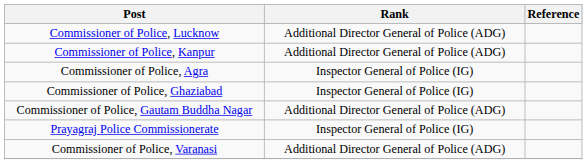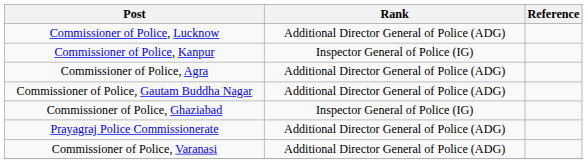Commissioner of Police, Kanpur | Rank: Additional Director General of Police (ADG) -> Inspector General of Police (IG)
Commissioner of Police, Agra | Rank: Inspector General of Police (IG) -> Additional Director General of Police (ADG)
rows swapped: Commissioner of Police, Gautam Buddha Nagar <-> Commissioner of Police, Ghaziabad
Prayagraj Police Commissionerate | Rank: Inspector General of Police (IG) -> Additional Director General of Police (ADG)
